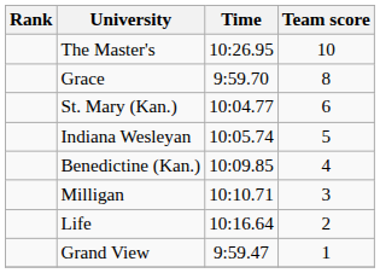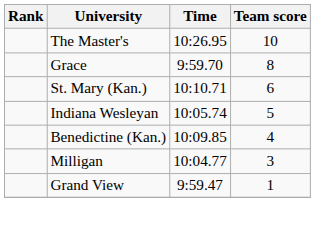St. Mary (Kan.) | Time: 10:04.77 -> 10:10.71
Milligan | Time: 10:10.71 -> 10:04.77
- row: Life | 10:16.64 | 2
